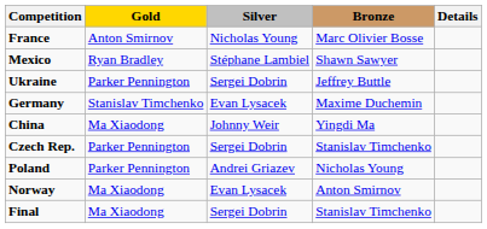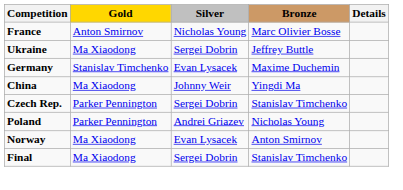- row: Mexico | Ryan Bradley | Stéphane Lambiel | Shawn Sawyer
Ukraine | Gold: Parker Pennington -> Ma Xiaodong
